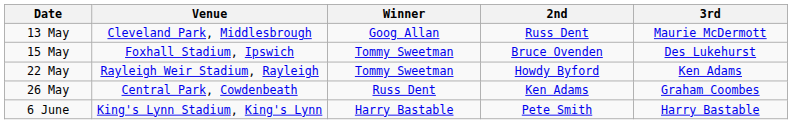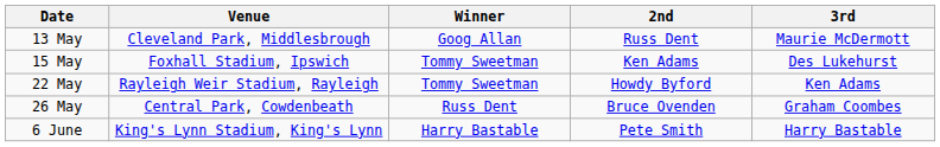15 May | 2nd: Bruce Ovenden -> Ken Adams
26 May | 2nd: Ken Adams -> Bruce Ovenden
